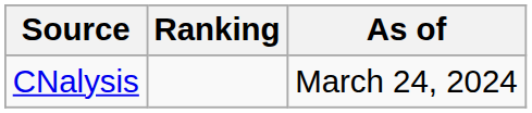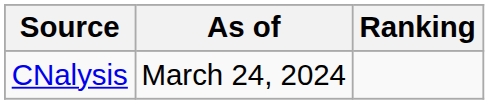columns swapped: Ranking <-> As of
